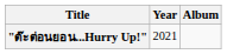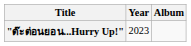"ต๊ะต่อนยอน...Hurry Up!" | Year: 2021 -> 2023
